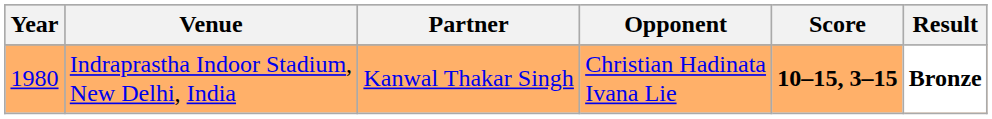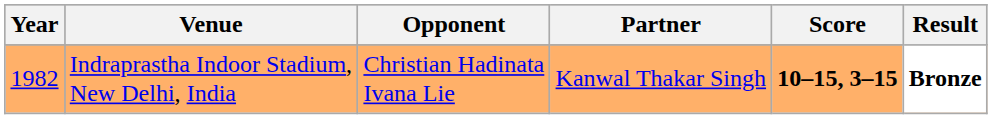columns swapped: Partner <-> Opponent
Indraprastha Indoor Stadium, New Delhi, India | Year: 1980 -> 1982
